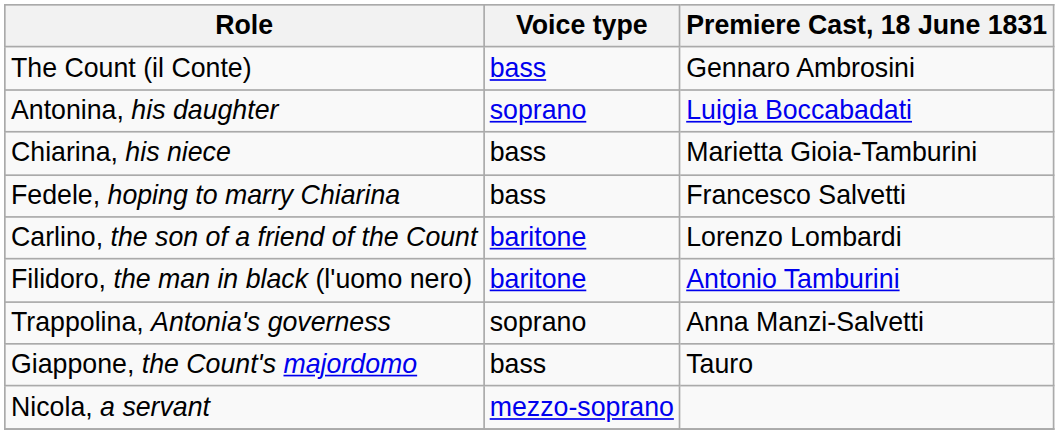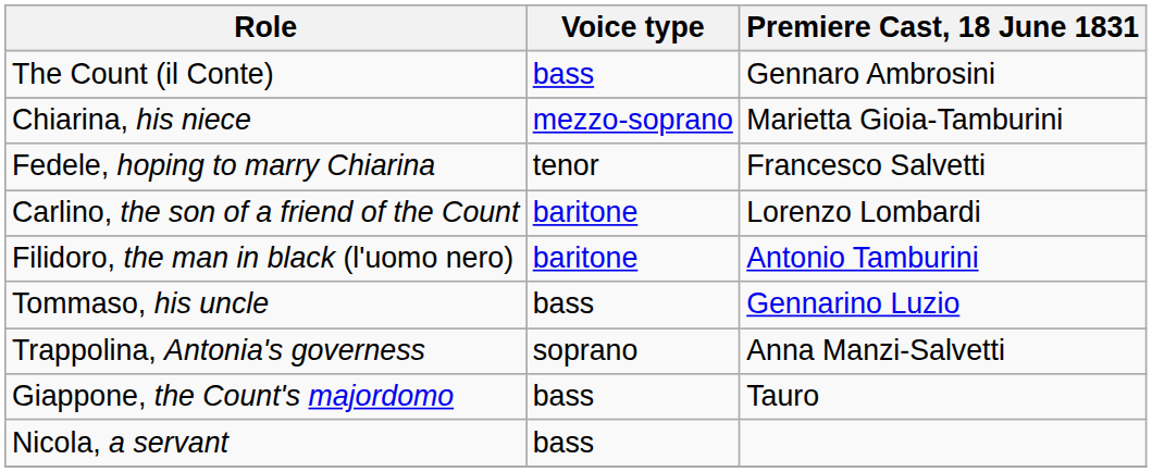- row: Antonina, his daughter | soprano | Luigia Boccabadati
Chiarina, his niece | Voice type: bass -> mezzo-soprano
Fedele, hoping to marry Chiarina | Voice type: bass -> tenor
+ row: Tommaso, his uncle | bass | Gennarino Luzio
Nicola, a servant | Voice type: mezzo-soprano -> bass
